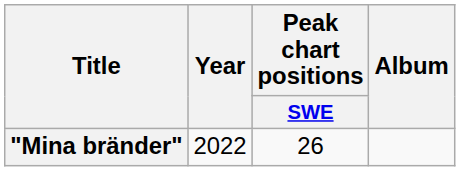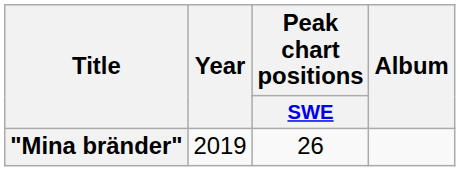"Mina bränder" | Year: 2022 -> 2019
